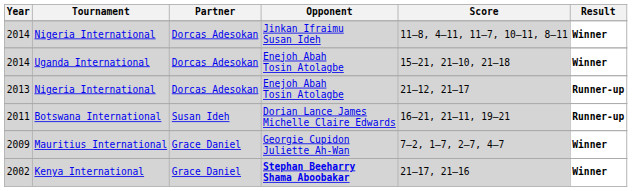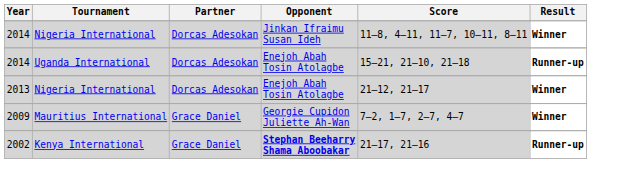2014 / Uganda International | Result: Winner -> Runner-up
2013 | Result: Runner-up -> Winner
- row: 2011 | Botswana International | Susan Ideh | Dorian Lance James Michelle Claire Edwards | 16–21, 21–11, 19–21 | Runner-up
2002 | Result: Winner -> Runner-up
